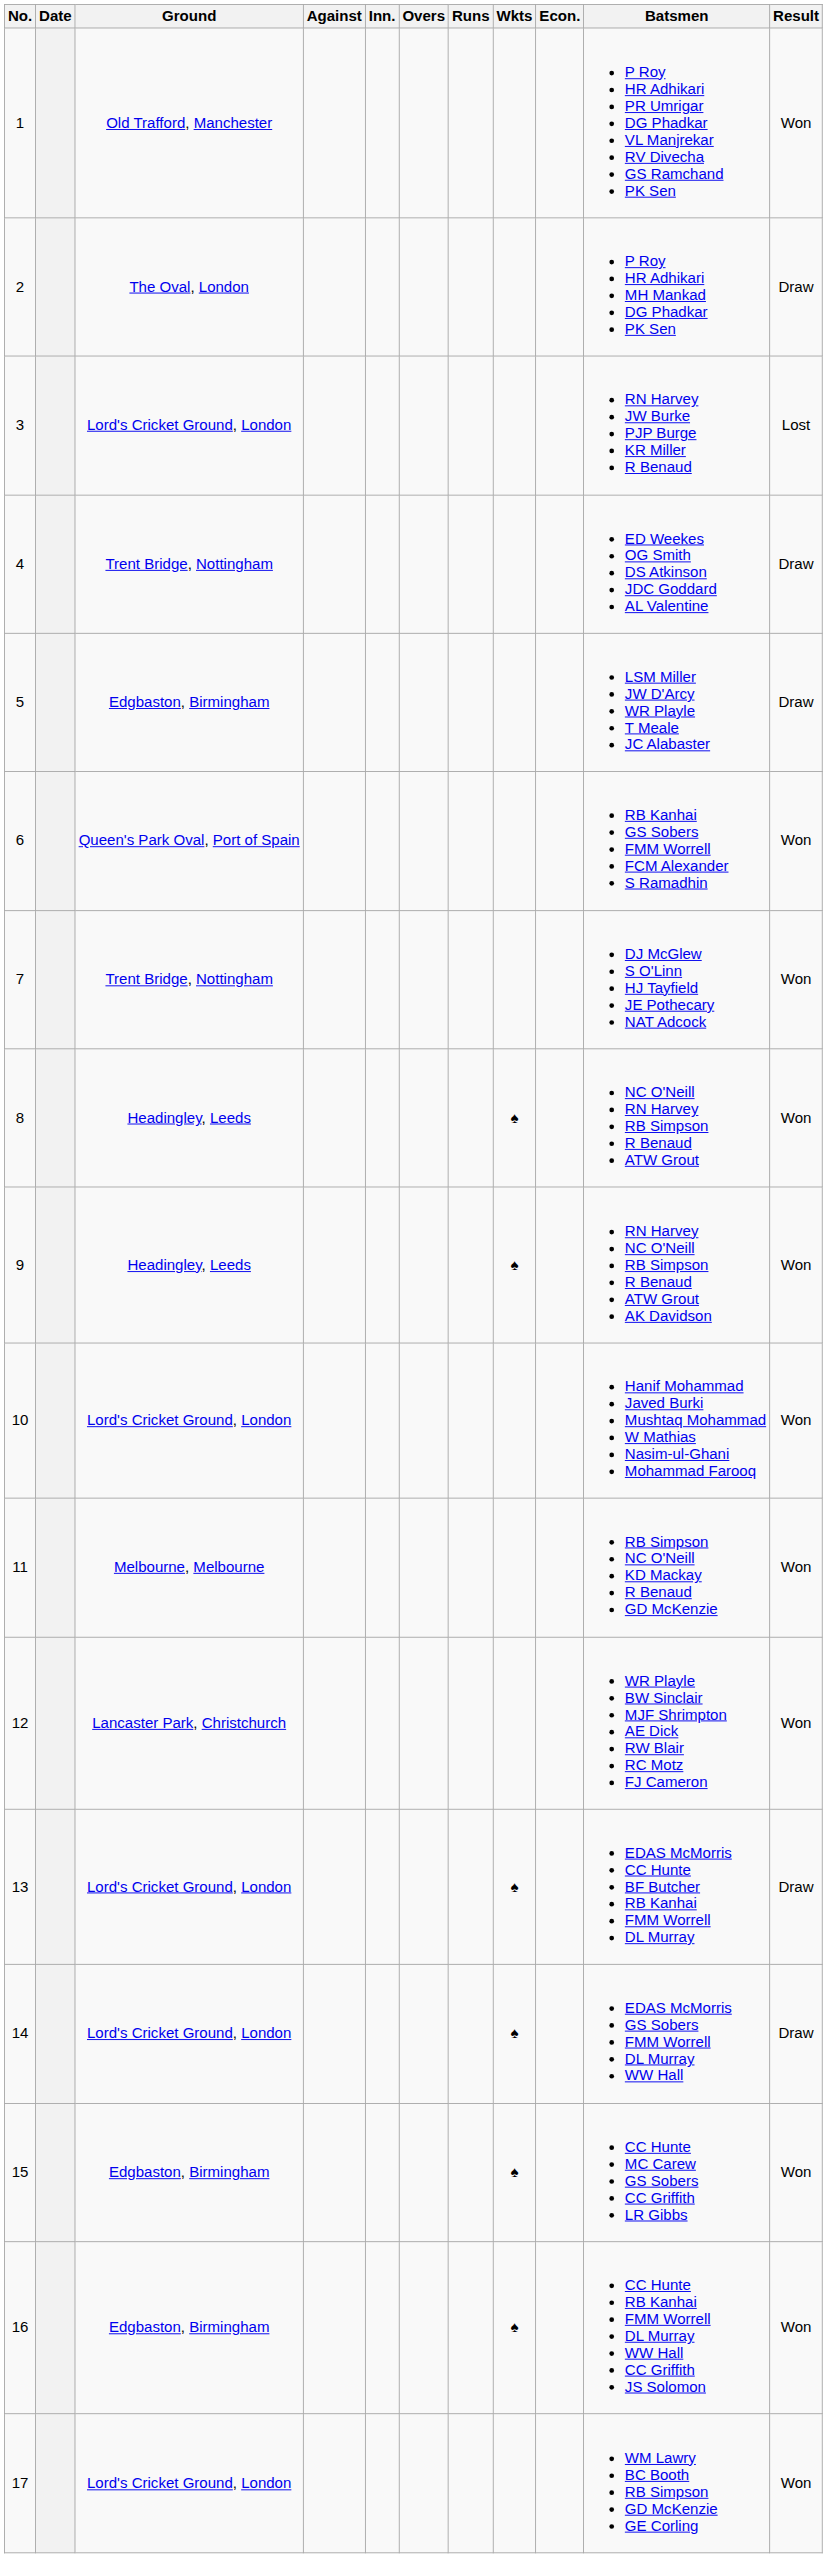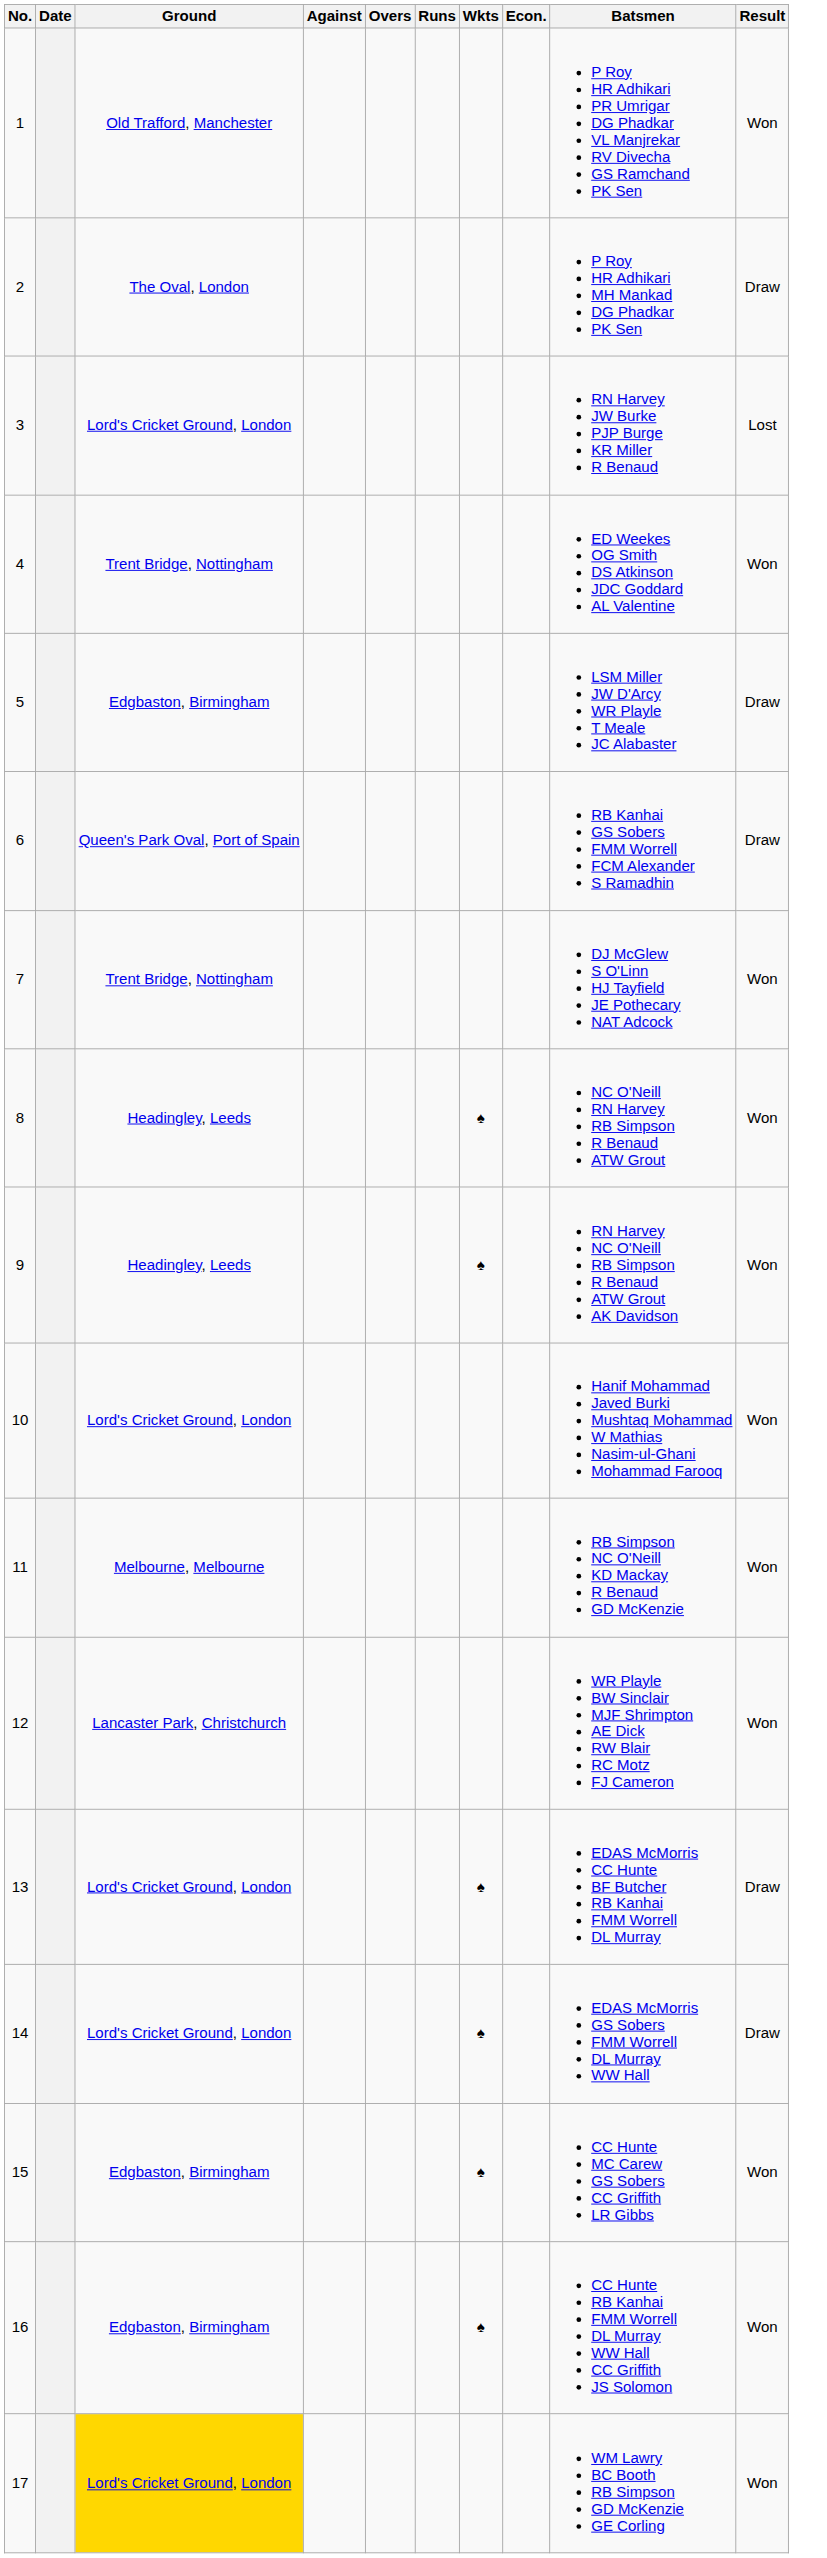- column: Inn.
4 | Result: Draw -> Won
6 | Result: Won -> Draw
17 | Ground: no background -> gold background
